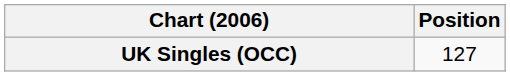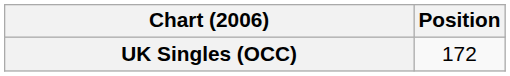UK Singles (OCC) | Position: 127 -> 172
